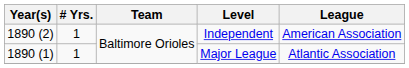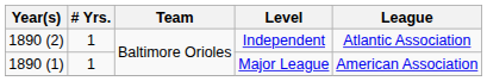Independent | League: American Association -> Atlantic Association
Major League | League: Atlantic Association -> American Association
